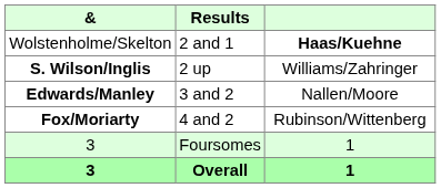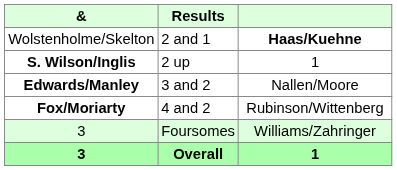S. Wilson/Inglis | column 3: Williams/Zahringer -> 1
3 / Foursomes | column 3: 1 -> Williams/Zahringer
